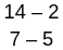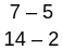rows swapped: 14 – 2 <-> 7 – 5
